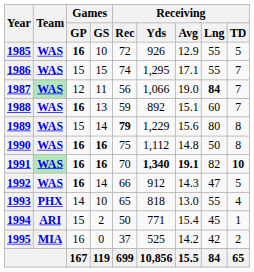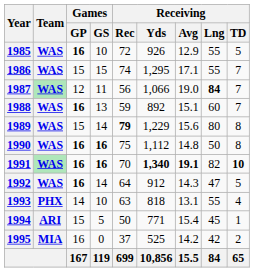1992 | Receiving / Rec: 66 -> 64
1993 | Receiving / Rec: 65 -> 63
1993 | Receiving / Avg: 13.0 -> 13.1
1994 | Games / GS: 2 -> 5
